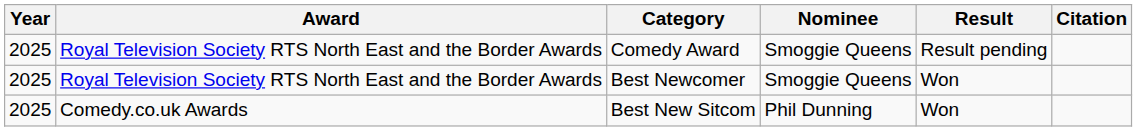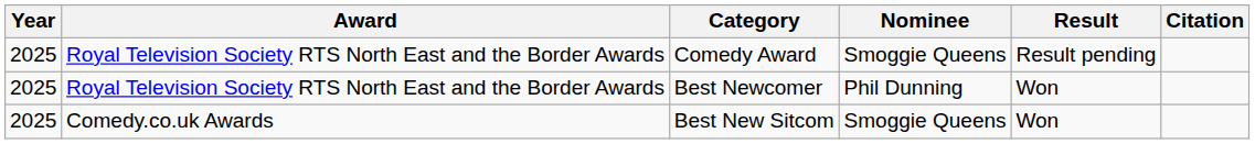Best Newcomer | Nominee: Smoggie Queens -> Phil Dunning
Best New Sitcom | Nominee: Phil Dunning -> Smoggie Queens
